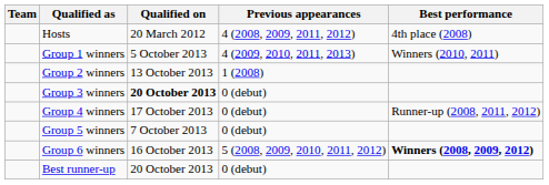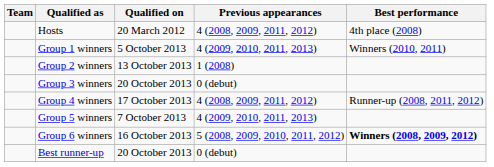Group 3 winners | Qualified on: bold -> normal
Group 4 winners | Previous appearances: 0 (debut) -> 4 (2008, 2009, 2011, 2012)
Group 5 winners | Previous appearances: 0 (debut) -> 4 (2009, 2010, 2011, 2013)
